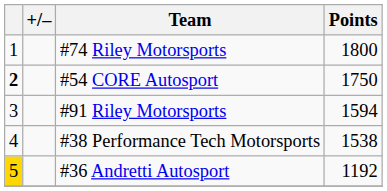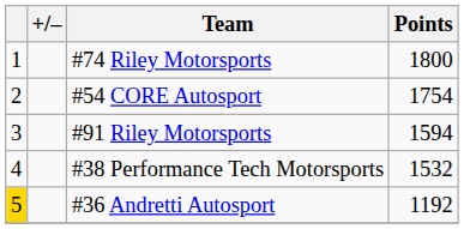#54 CORE Autosport | column 1: bold -> normal
#54 CORE Autosport | Points: 1750 -> 1754
#38 Performance Tech Motorsports | Points: 1538 -> 1532
